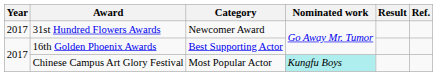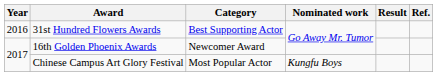31st Hundred Flowers Awards | Year: 2017 -> 2016
31st Hundred Flowers Awards | Category: Newcomer Award -> Best Supporting Actor
16th Golden Phoenix Awards | Category: Best Supporting Actor -> Newcomer Award
Chinese Campus Art Glory Festival | Nominated work: paleturquoise background -> no background
